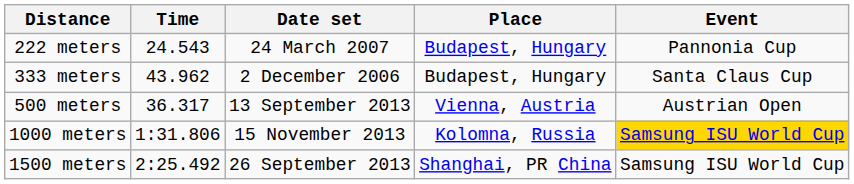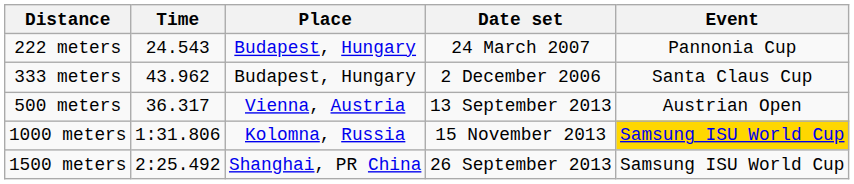columns swapped: Date set <-> Place
